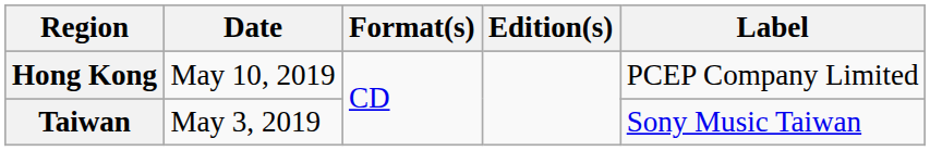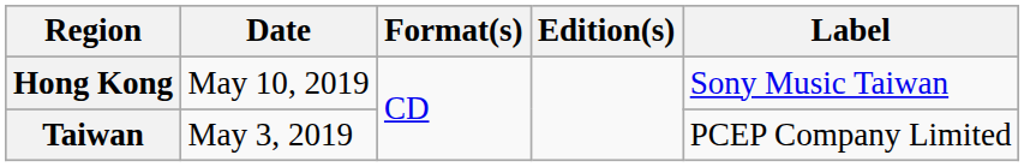Hong Kong | Label: PCEP Company Limited -> Sony Music Taiwan
Taiwan | Label: Sony Music Taiwan -> PCEP Company Limited
